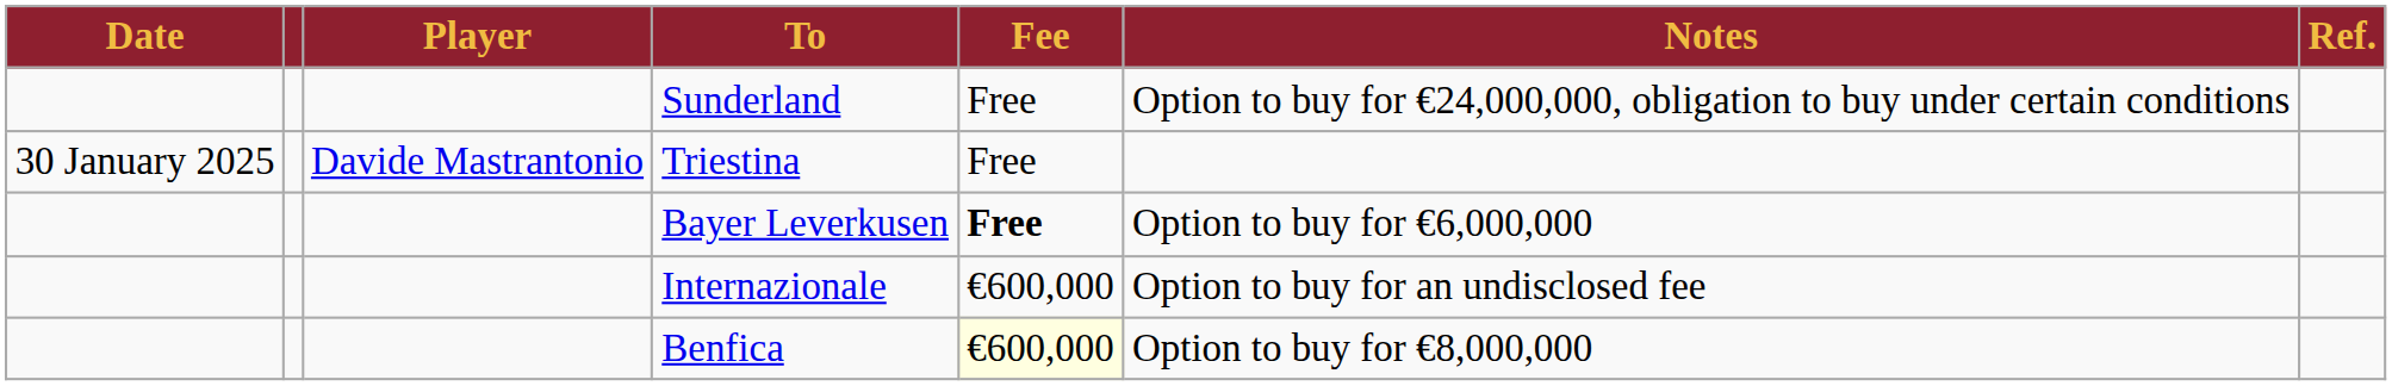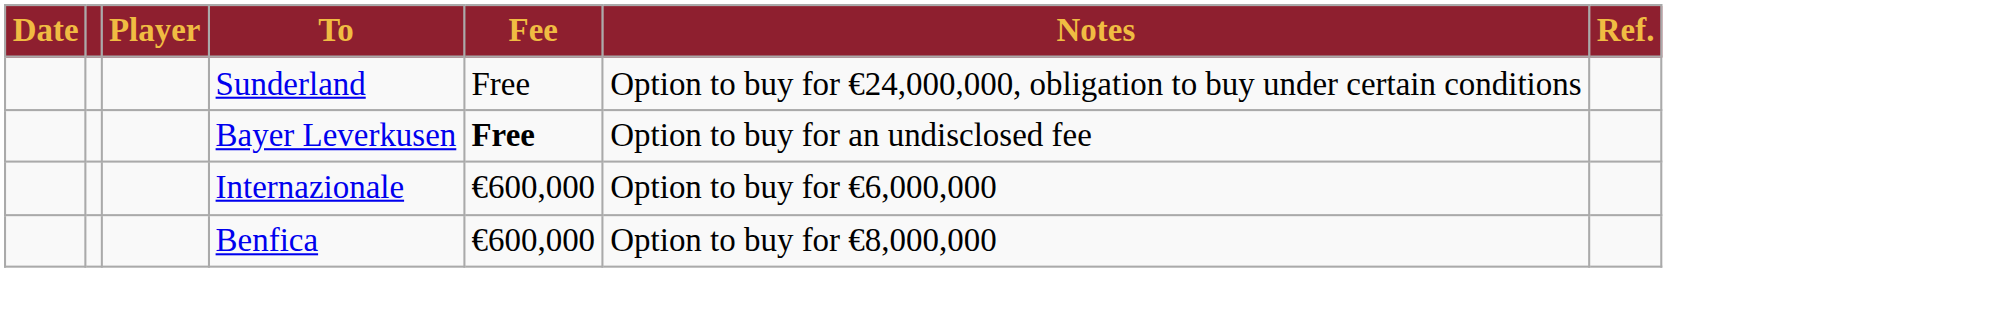- row: 30 January 2025 | Davide Mastrantonio | Triestina | Free
Bayer Leverkusen | Notes: Option to buy for €6,000,000 -> Option to buy for an undisclosed fee
Internazionale | Notes: Option to buy for an undisclosed fee -> Option to buy for €6,000,000
Benfica | Fee: lightyellow background -> no background
